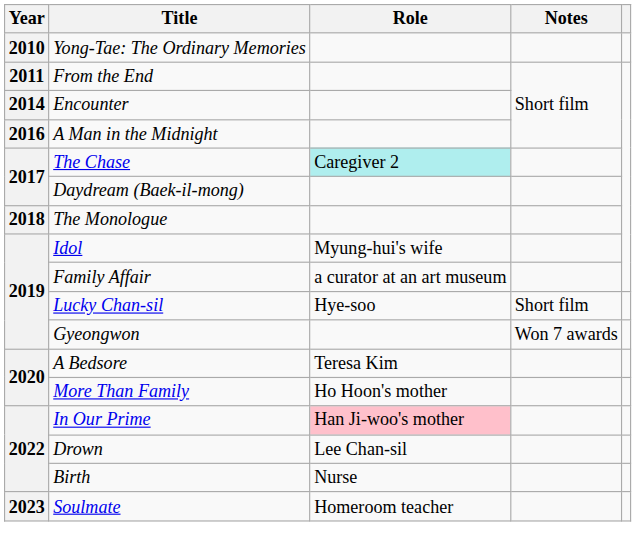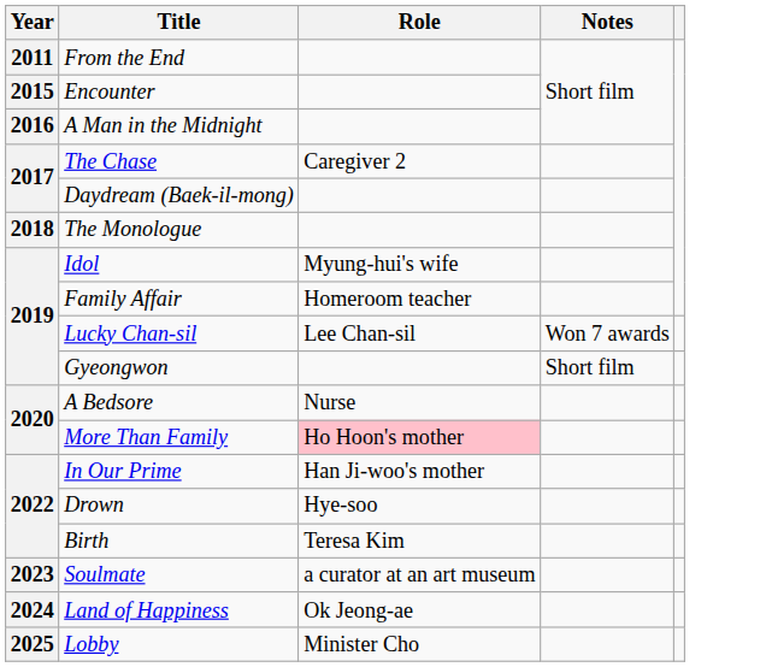- row: 2010 | Yong-Tae: The Ordinary Memories
Encounter | Year: 2014 -> 2015
The Chase | Role: paleturquoise background -> no background
Family Affair | Role: a curator at an art museum -> Homeroom teacher
Lucky Chan-sil | Role: Hye-soo -> Lee Chan-sil
Lucky Chan-sil | Notes: Short film -> Won 7 awards
Gyeongwon | Notes: Won 7 awards -> Short film
A Bedsore | Role: Teresa Kim -> Nurse
More Than Family | Role: no background -> pink background
In Our Prime | Role: pink background -> no background
Drown | Role: Lee Chan-sil -> Hye-soo
Birth | Role: Nurse -> Teresa Kim
Soulmate | Role: Homeroom teacher -> a curator at an art museum
+ row: 2024 | Land of Happiness | Ok Jeong-ae
+ row: 2025 | Lobby | Minister Cho
